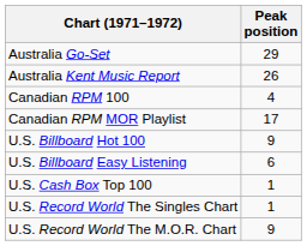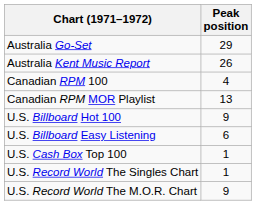Canadian RPM MOR Playlist | Peak position: 17 -> 13
